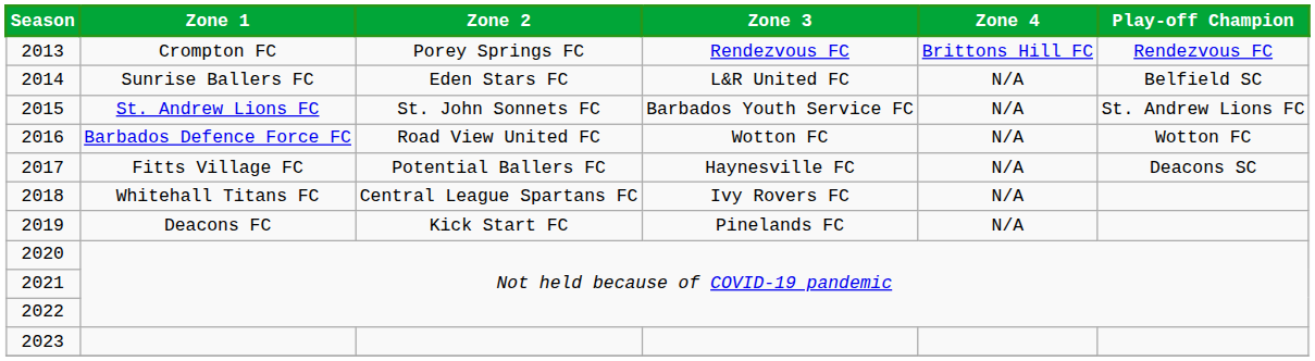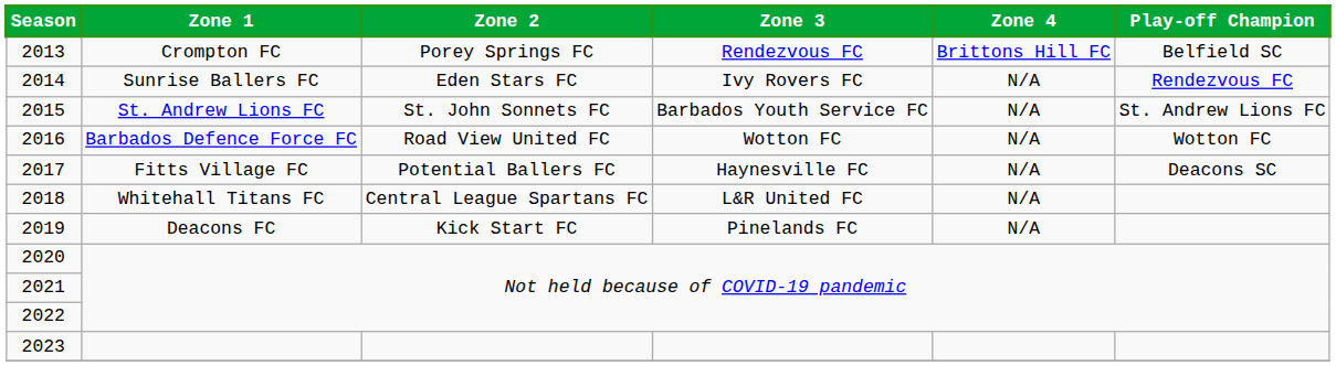2013 | Play-off Champion: Rendezvous FC -> Belfield SC
2014 | Zone 3: L&R United FC -> Ivy Rovers FC
2014 | Play-off Champion: Belfield SC -> Rendezvous FC
2018 | Zone 3: Ivy Rovers FC -> L&R United FC
